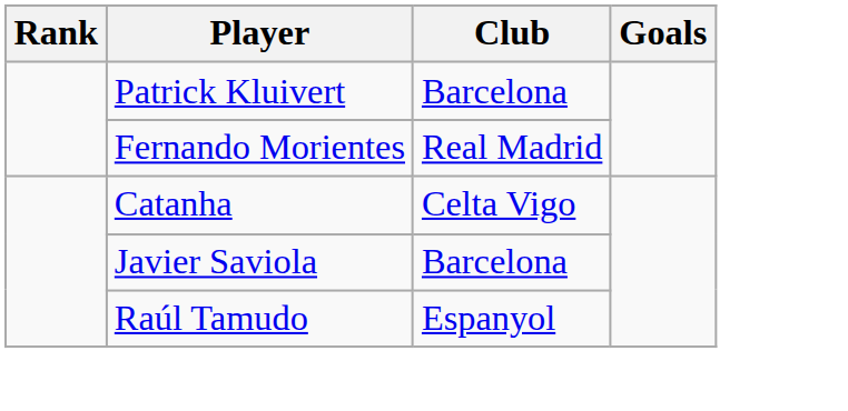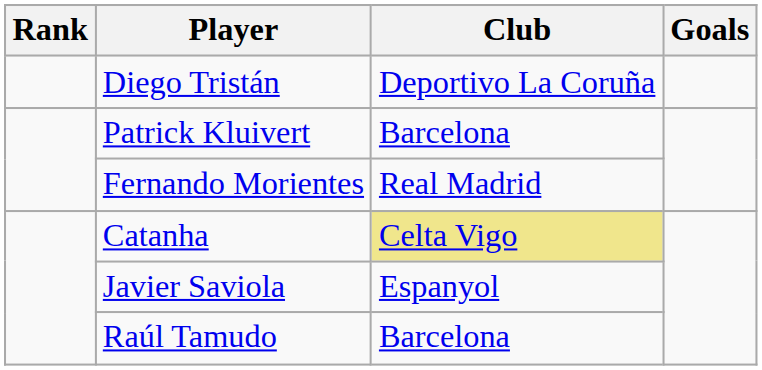+ row: Diego Tristán | Deportivo La Coruña
Catanha | Club: no background -> khaki background
Javier Saviola | Club: Barcelona -> Espanyol
Raúl Tamudo | Club: Espanyol -> Barcelona
